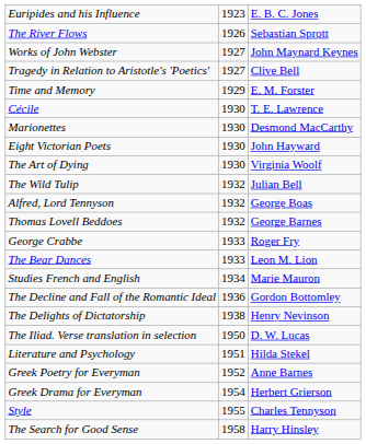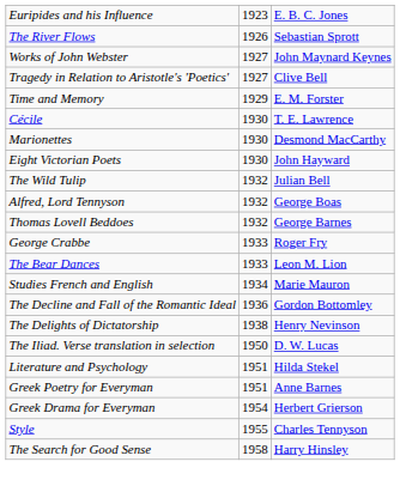- row: The Art of Dying | 1930 | Virginia Woolf
Greek Poetry for Everyman | column 2: 1952 -> 1951
